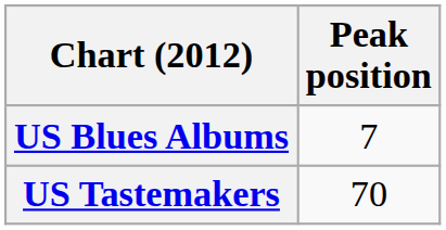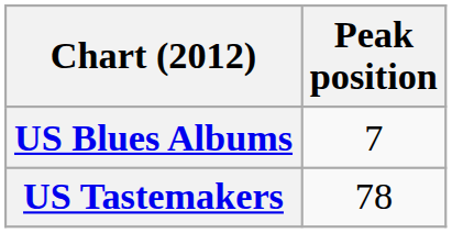US Tastemakers | Peak position: 70 -> 78
